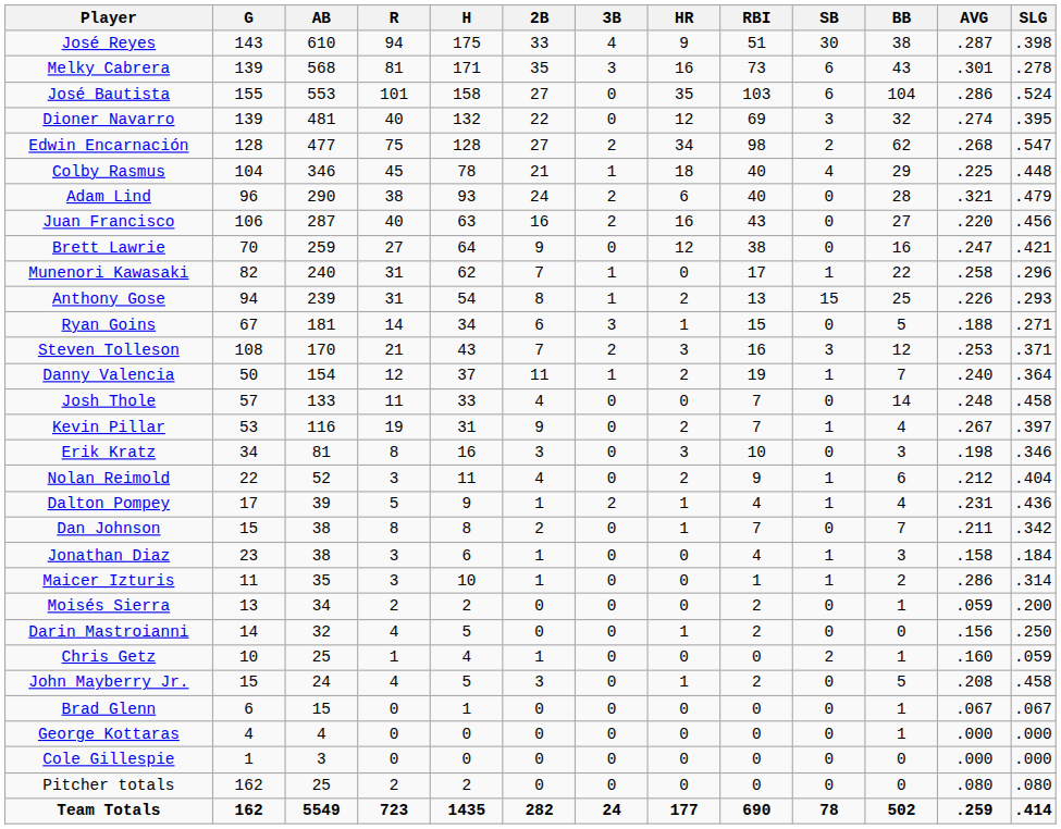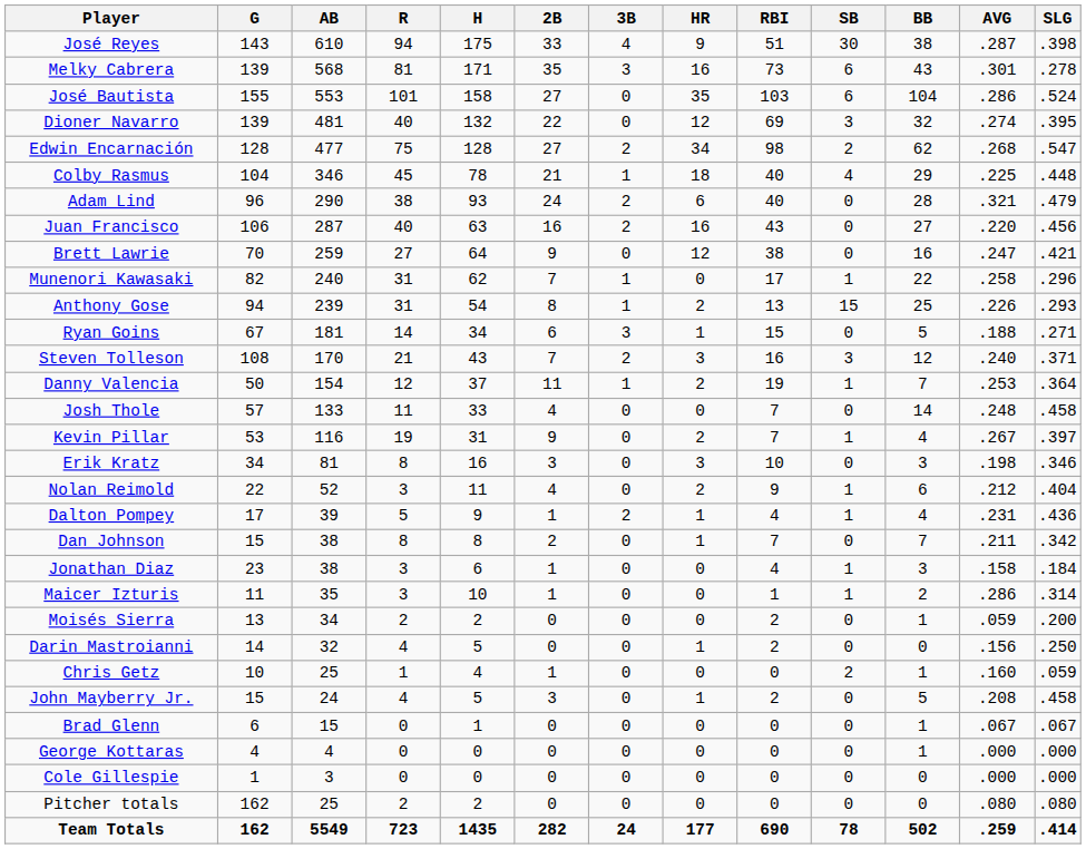Steven Tolleson | AVG: .253 -> .240
Danny Valencia | AVG: .240 -> .253
